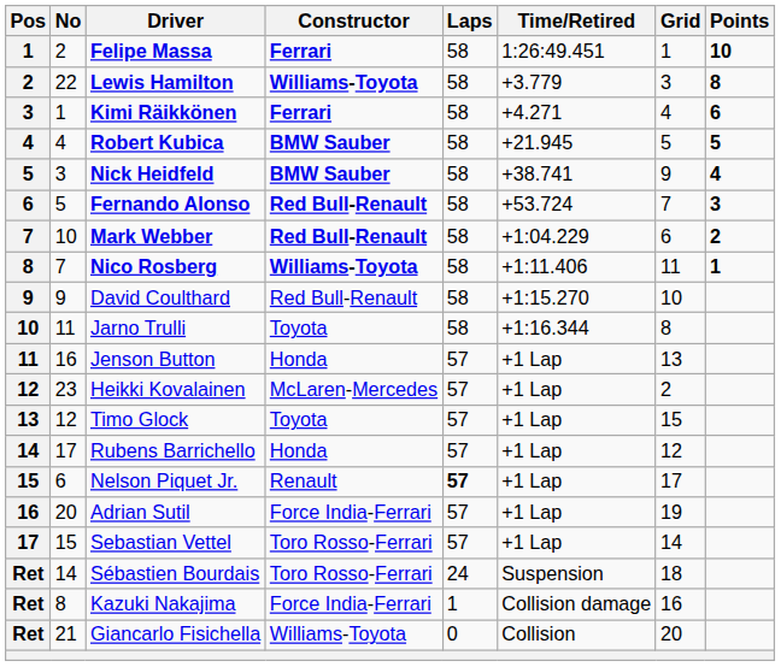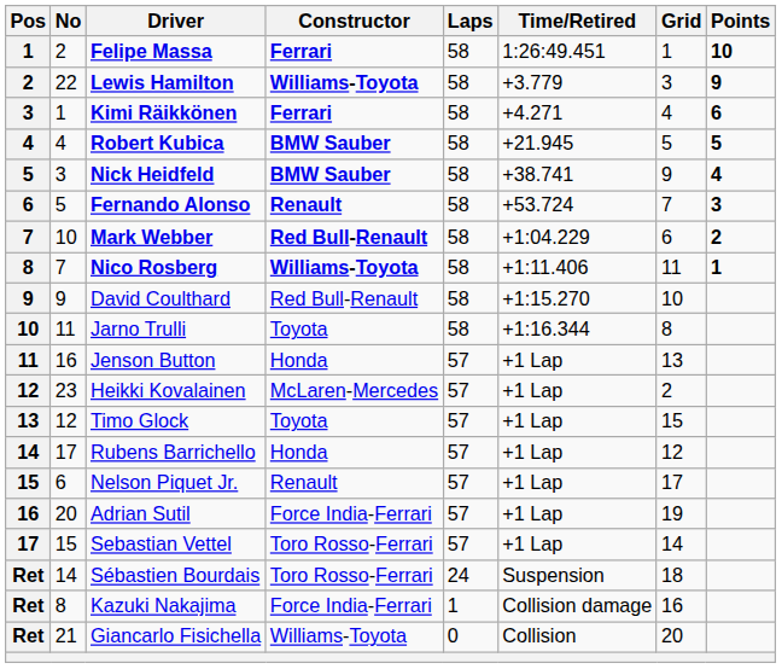Lewis Hamilton | Points: 8 -> 9
Fernando Alonso | Constructor: Red Bull-Renault -> Renault
Nelson Piquet Jr. | Laps: bold -> normal
